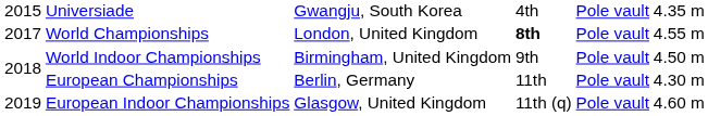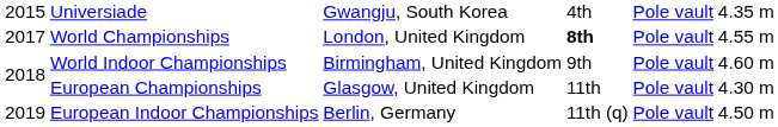World Indoor Championships | column 6: 4.50 m -> 4.60 m
European Championships | column 3: Berlin, Germany -> Glasgow, United Kingdom
European Indoor Championships | column 3: Glasgow, United Kingdom -> Berlin, Germany
European Indoor Championships | column 6: 4.60 m -> 4.50 m
